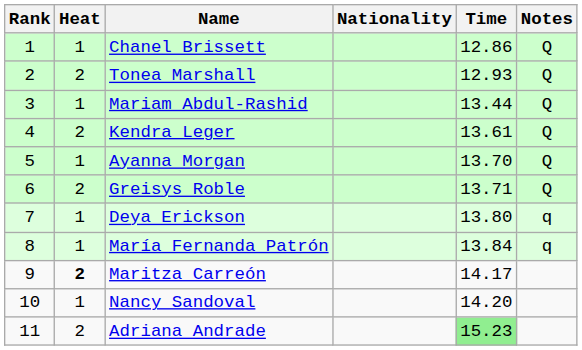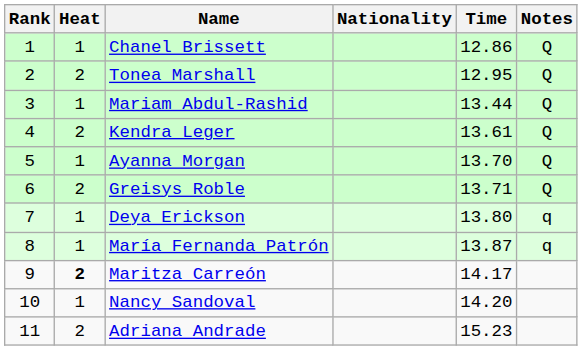Tonea Marshall | Time: 12.93 -> 12.95
María Fernanda Patrón | Time: 13.84 -> 13.87
Adriana Andrade | Time: lightgreen background -> no background
